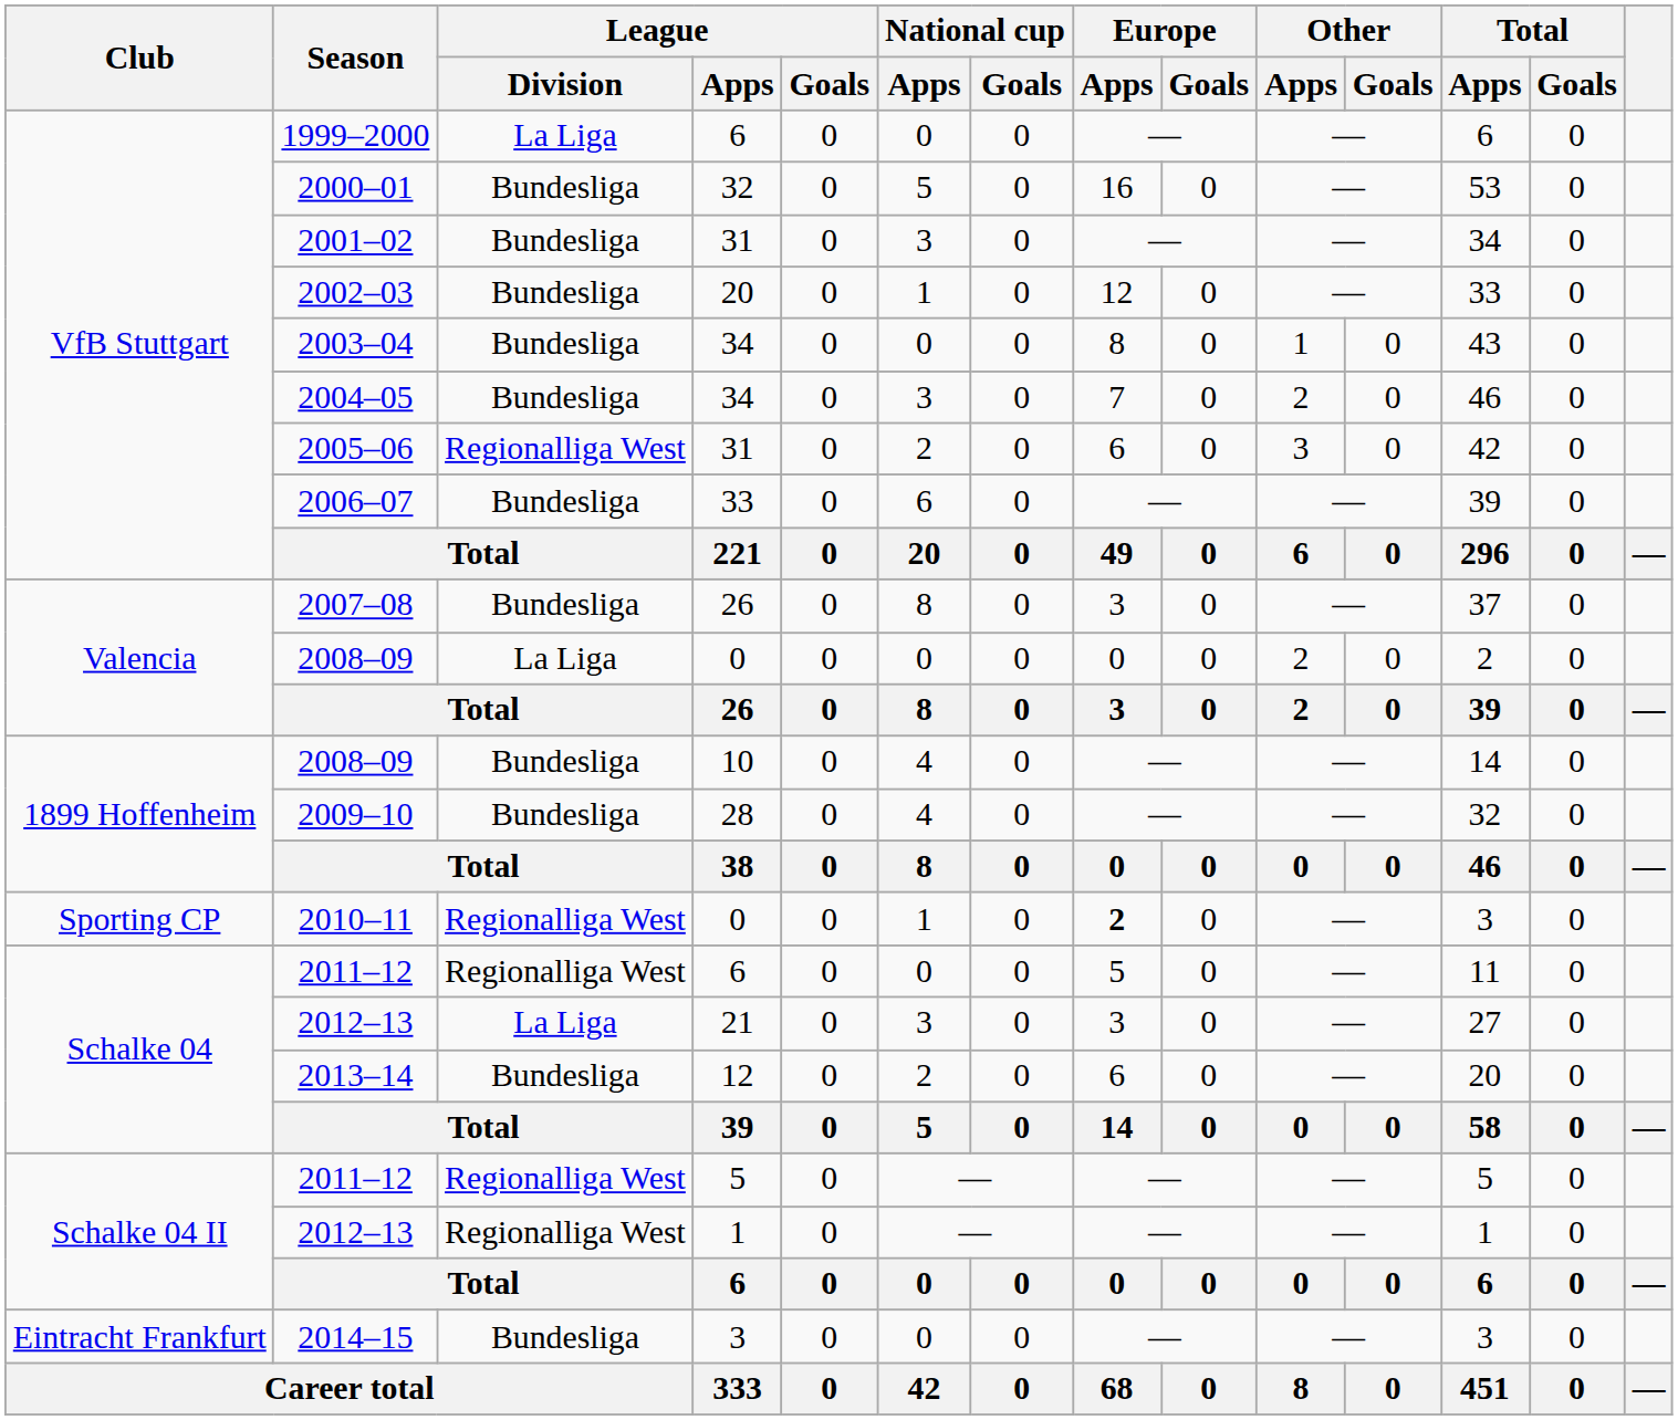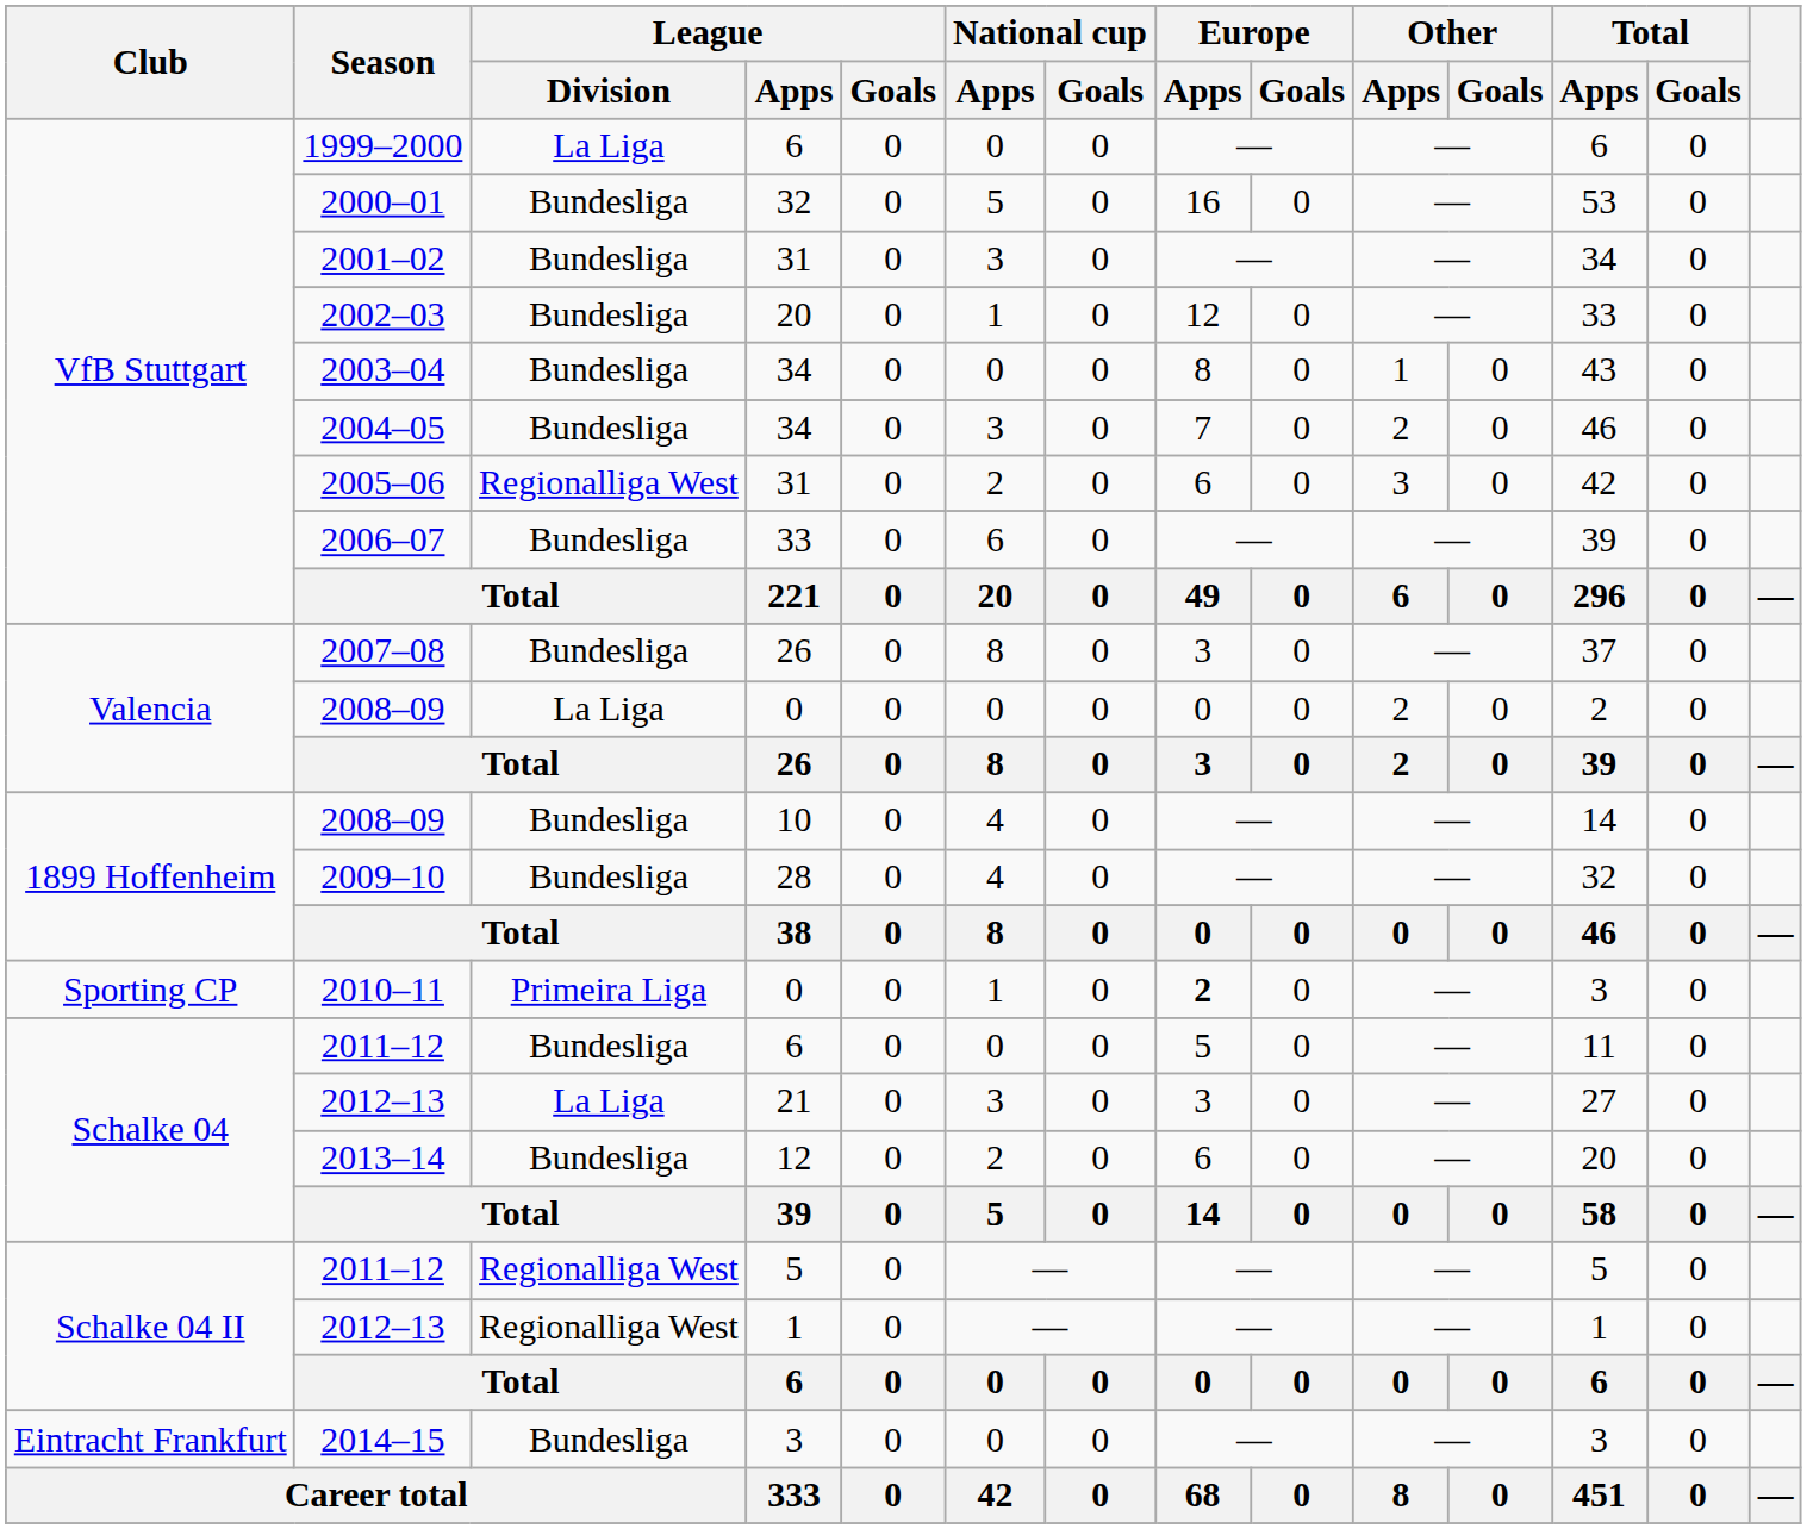2010–11 | League / Division: Regionalliga West -> Primeira Liga
2011–12 / 6 | League / Division: Regionalliga West -> Bundesliga
